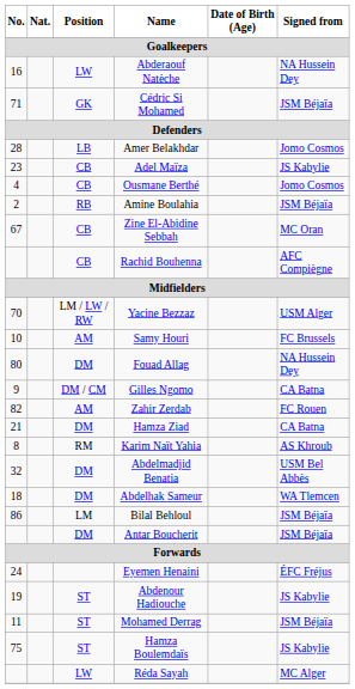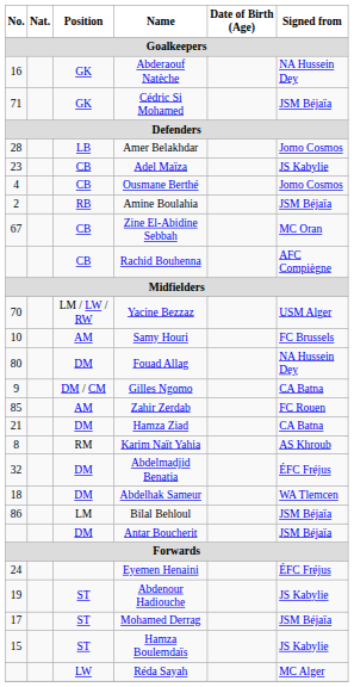Abderaouf Natèche | Position: LW -> GK
Zahir Zerdab | No.: 82 -> 85
Abdelmadjid Benatia | Signed from: USM Bel Abbès -> ÉFC Fréjus
Mohamed Derrag | No.: 11 -> 17
Hamza Boulemdaïs | No.: 75 -> 15
